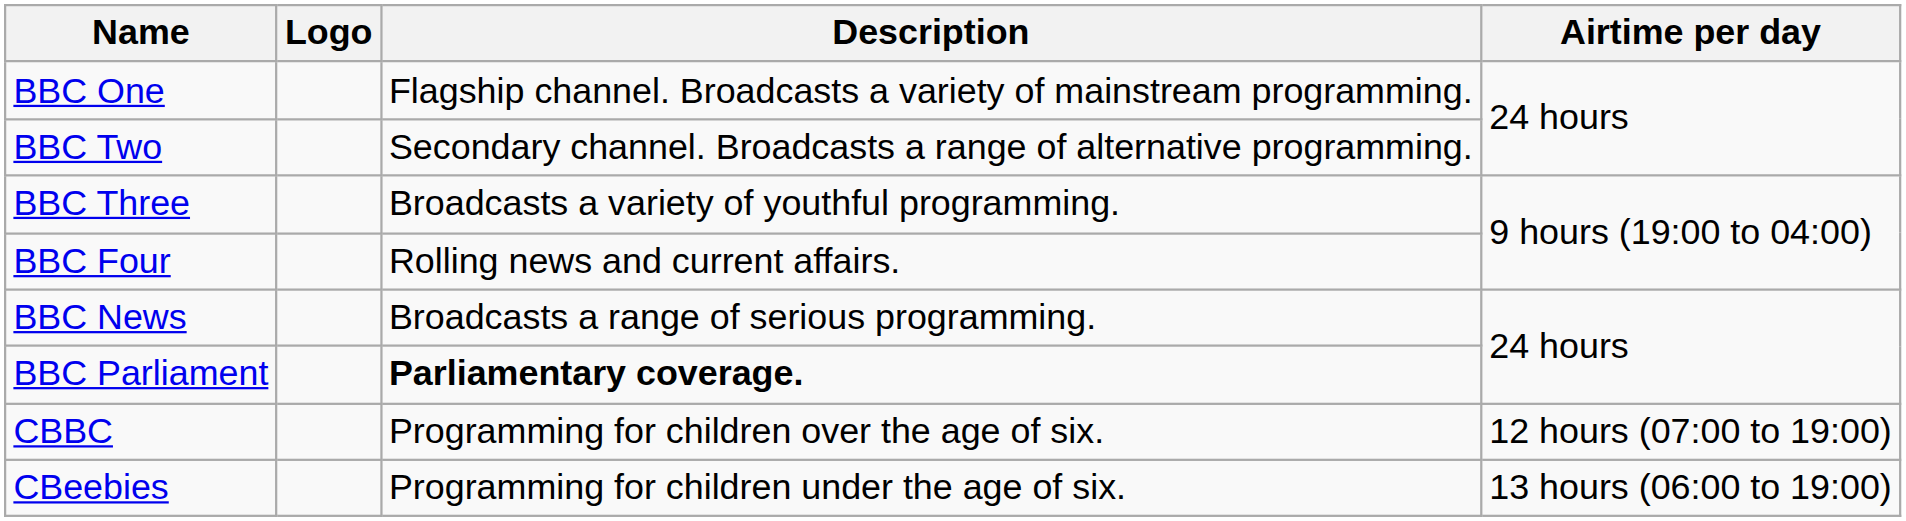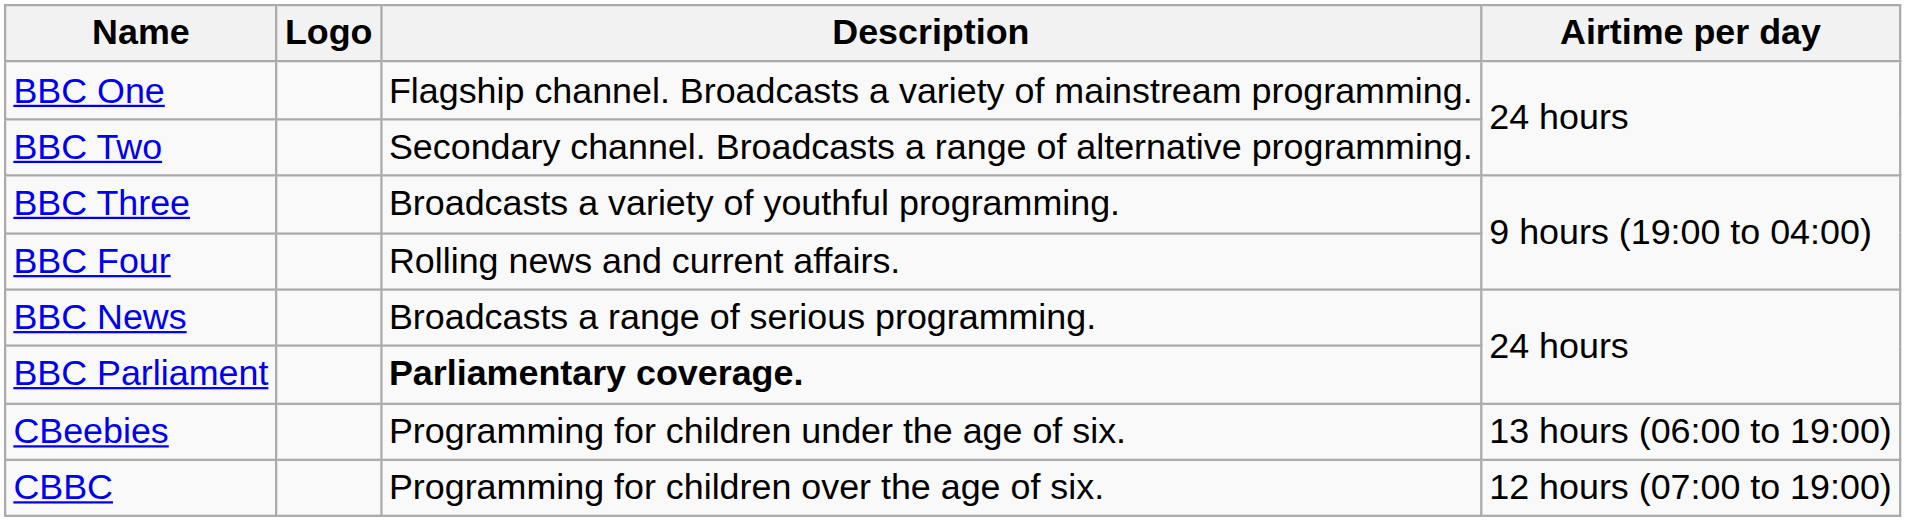rows swapped: CBBC <-> CBeebies
